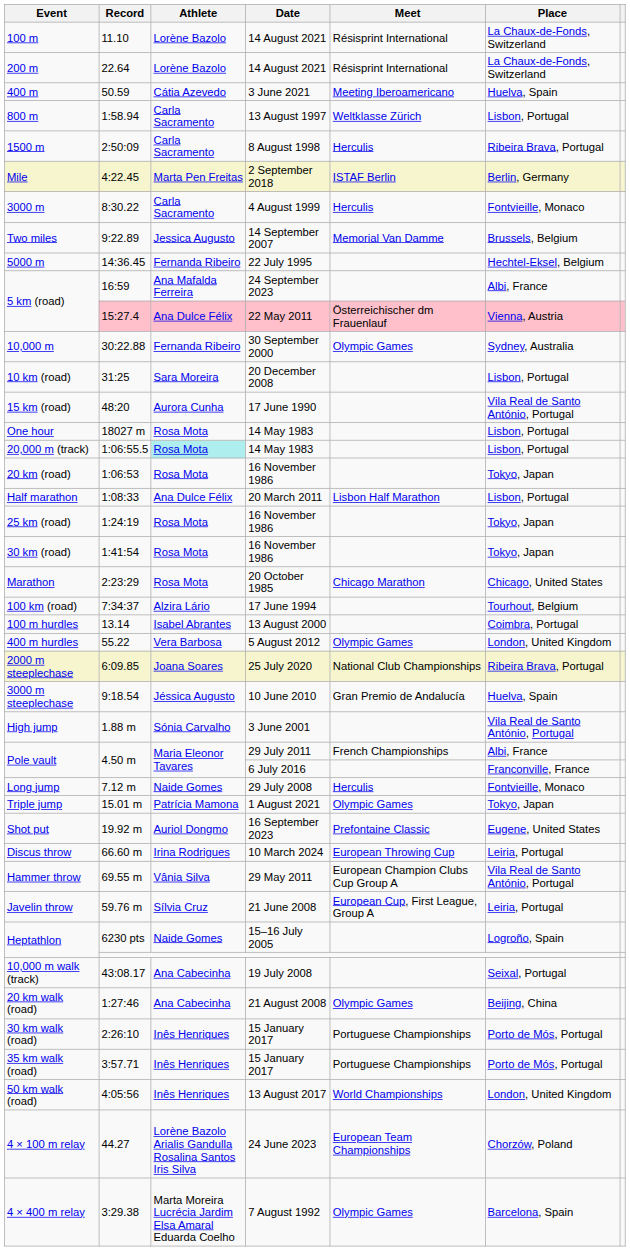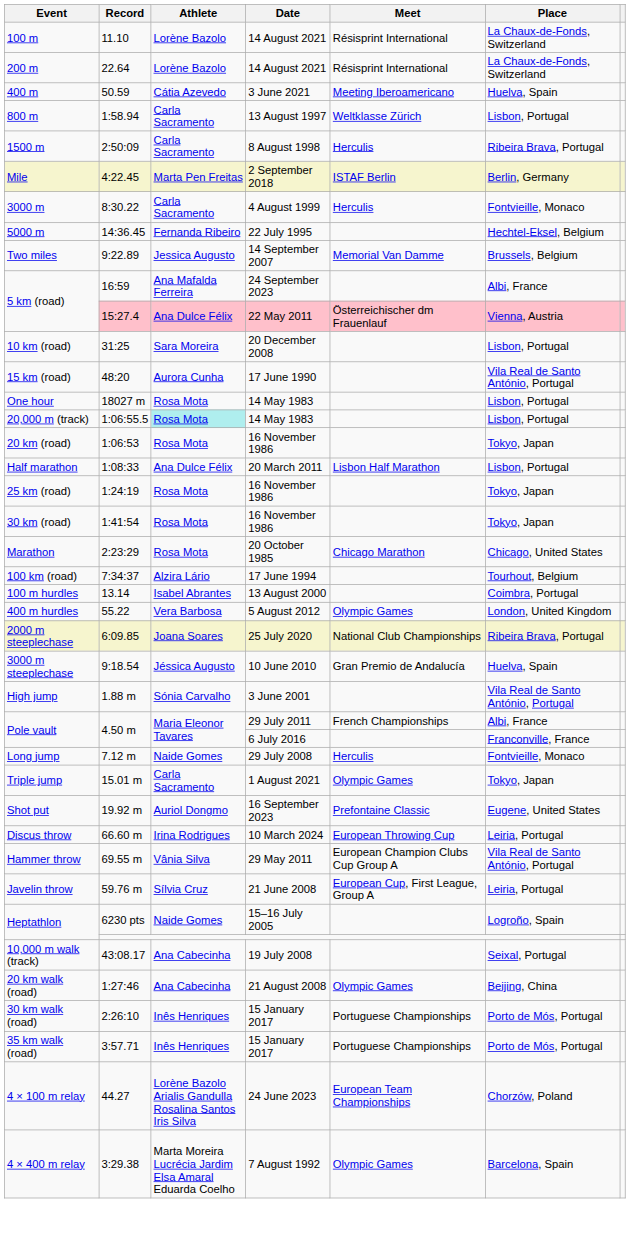rows swapped: Two miles <-> 5000 m
- row: 10,000 m | 30:22.88 | Fernanda Ribeiro | 30 September 2000 | Olympic Games | Sydney, Australia
Triple jump | Athlete: Patrícia Mamona -> Carla Sacramento
- row: 50 km walk (road) | 4:05:56 | Inês Henriques | 13 August 2017 | World Championships | London, United Kingdom
